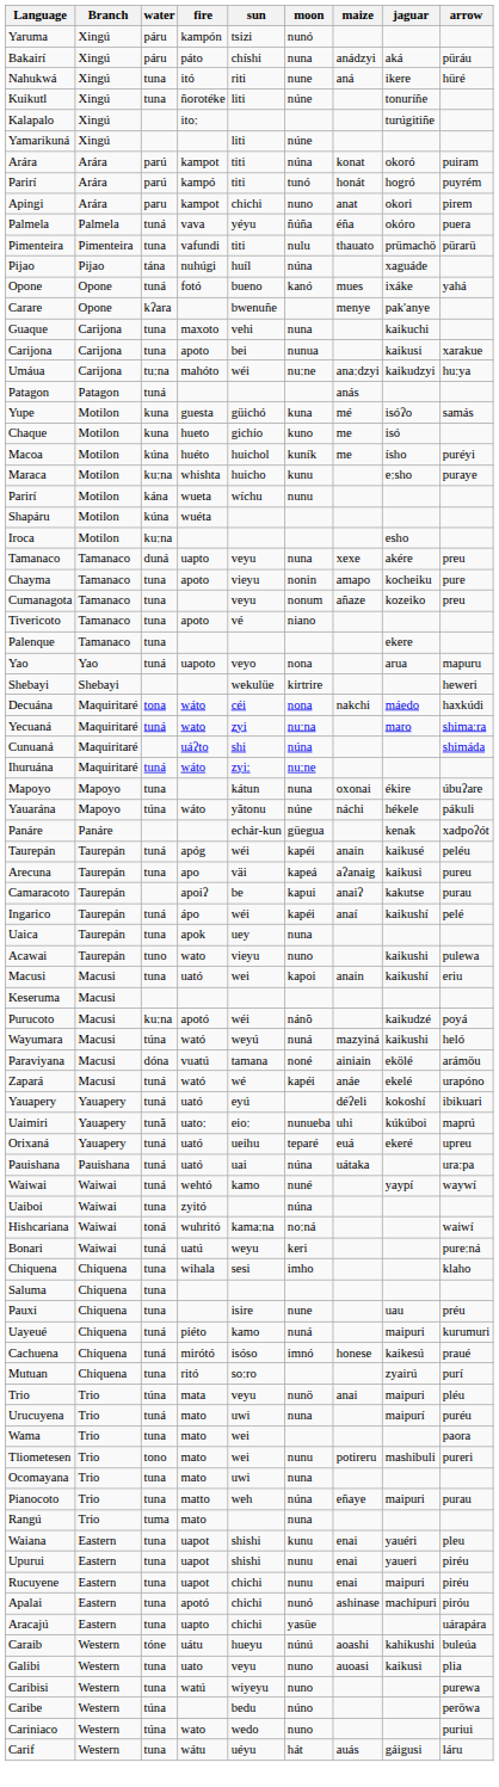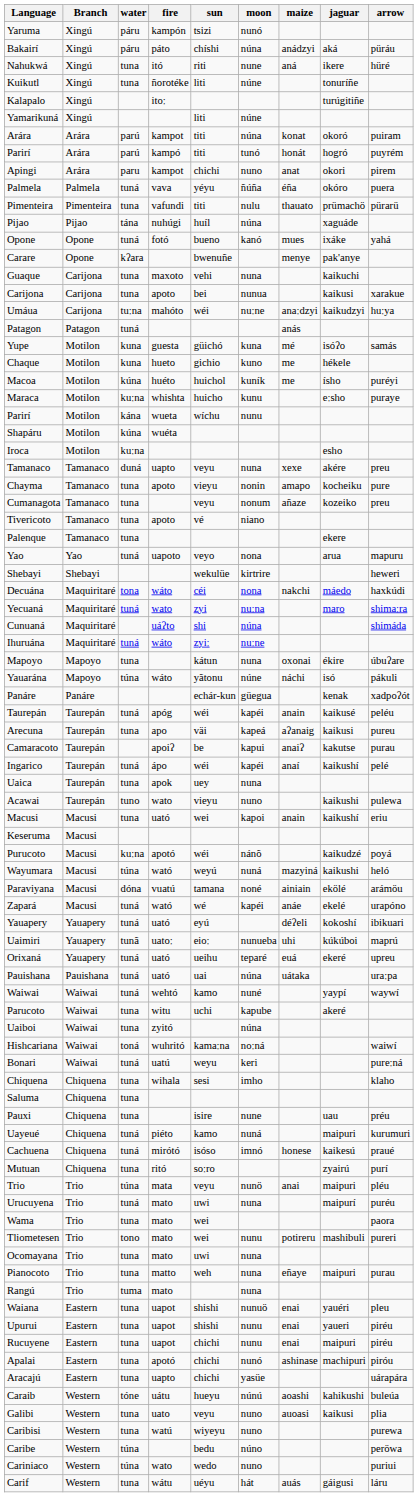Bakairí | moon: nuna -> núna
Chaque | jaguar: isó -> hékele
Yauarána | jaguar: hékele -> isó
+ row: Parucoto | Waiwai | tuna | witu | uchi | kapube | akeré
Pianocoto | moon: núna -> nuna
Waiana | moon: kunu -> nunuö
